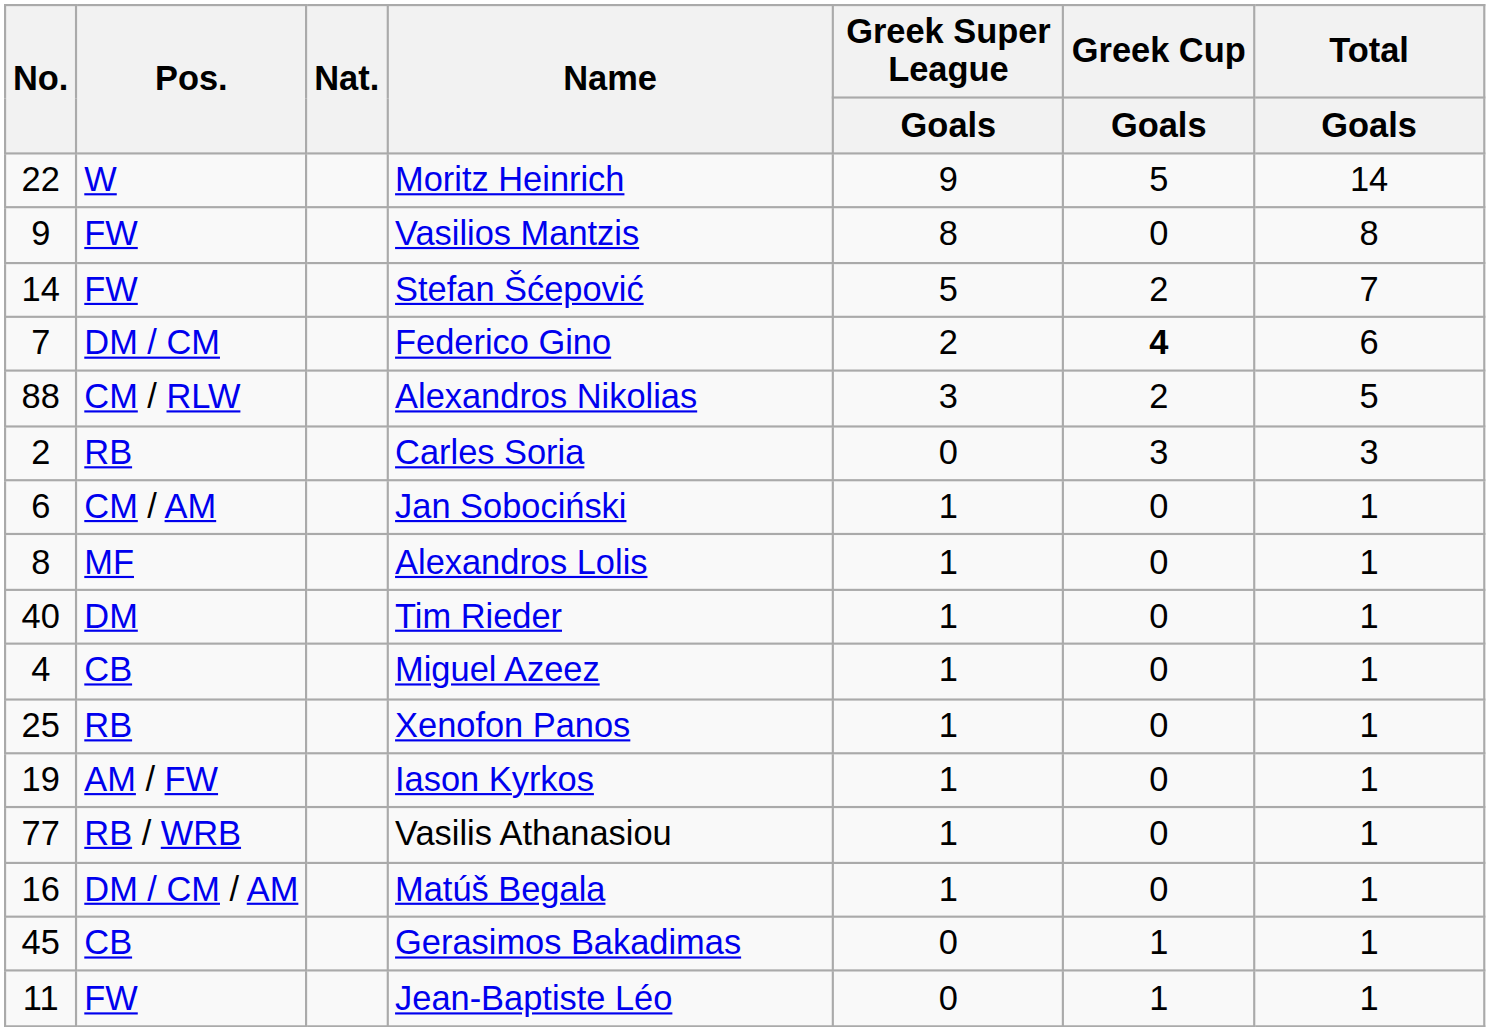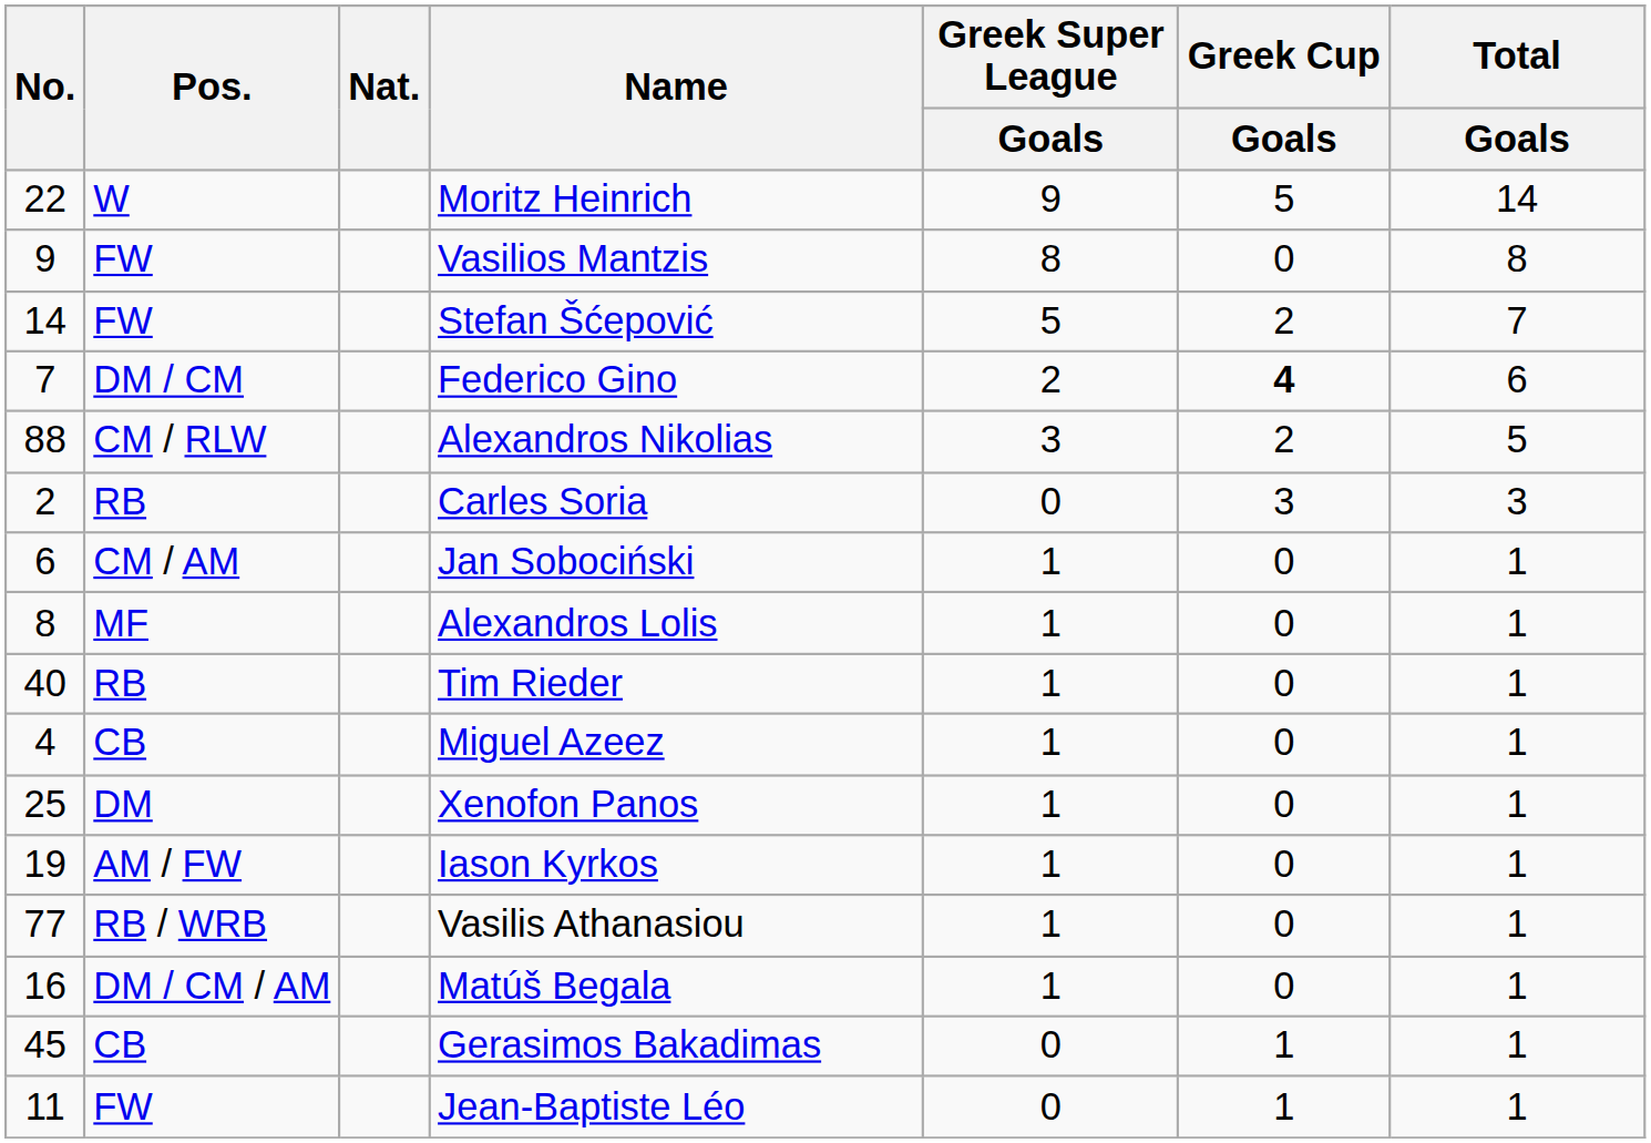Tim Rieder | Pos.: DM -> RB
Xenofon Panos | Pos.: RB -> DM
